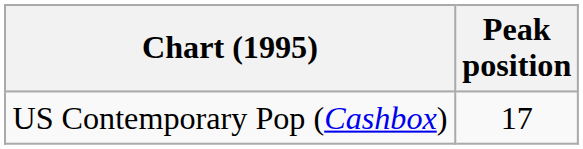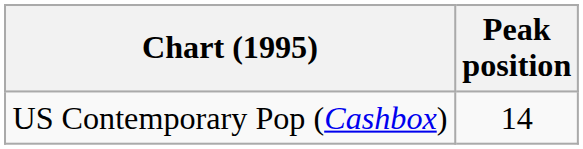US Contemporary Pop (Cashbox) | Peak position: 17 -> 14
